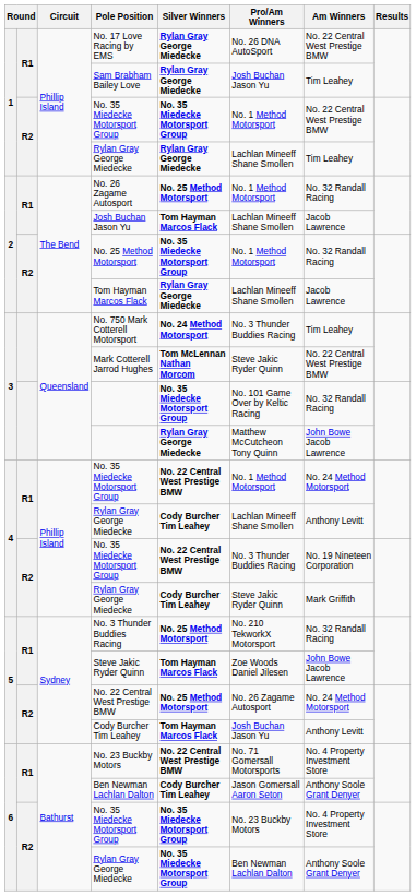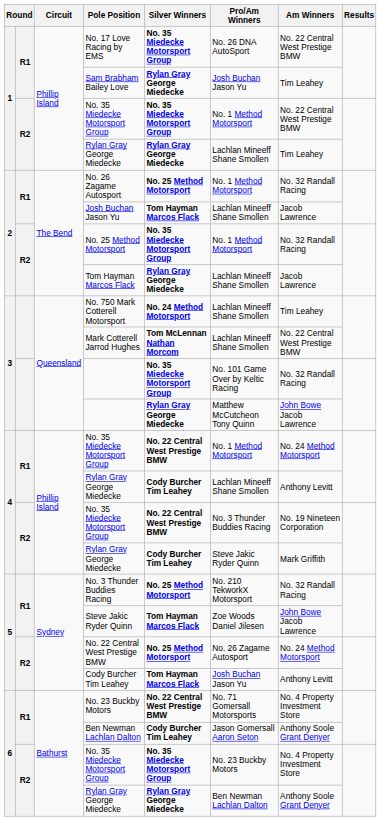No. 17 Love Racing by EMS | Silver Winners: Rylan Gray George Miedecke -> No. 35 Miedecke Motorsport Group
No. 750 Mark Cotterell Motorsport | Pro/Am Winners: No. 3 Thunder Buddies Racing -> Lachlan Mineeff Shane Smollen
Mark Cotterell Jarrod Hughes | Pro/Am Winners: Steve Jakic Ryder Quinn -> Lachlan Mineeff Shane Smollen
6 / Rylan Gray George Miedecke | Silver Winners: No. 35 Miedecke Motorsport Group -> Rylan Gray George Miedecke
